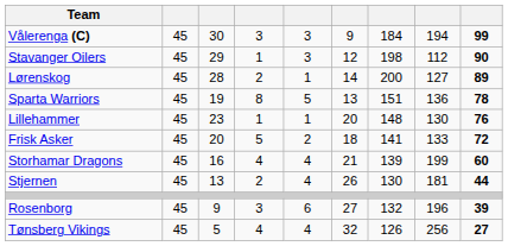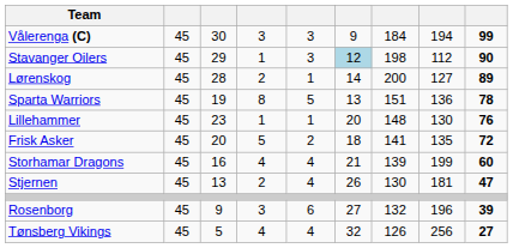Stavanger Oilers | column 6: no background -> lightblue background
Frisk Asker | column 8: 133 -> 135
Stjernen | column 9: 44 -> 47
